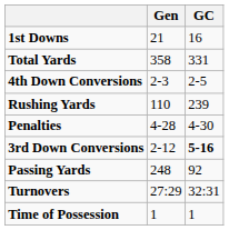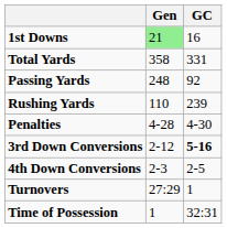1st Downs | Gen: no background -> lightgreen background
rows swapped: Passing Yards <-> 4th Down Conversions
Turnovers | GC: 32:31 -> 1
Time of Possession | GC: 1 -> 32:31
